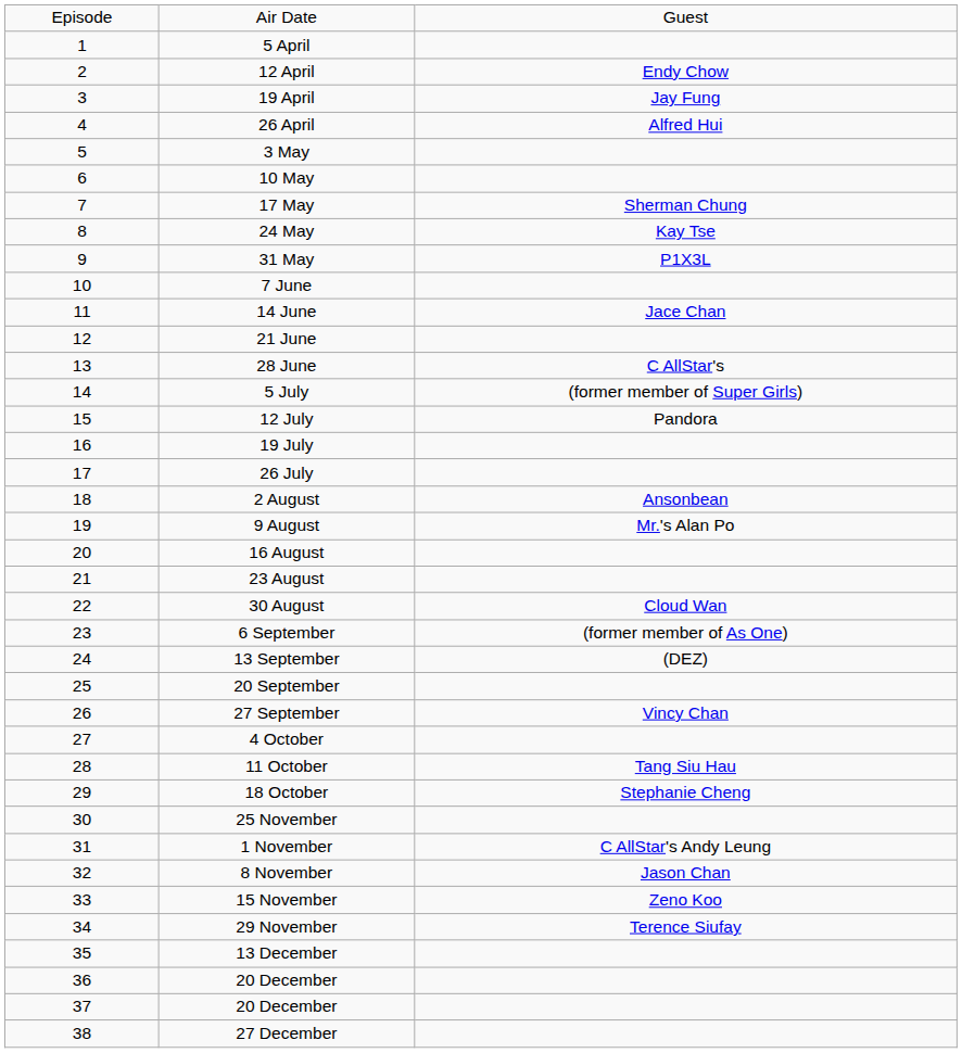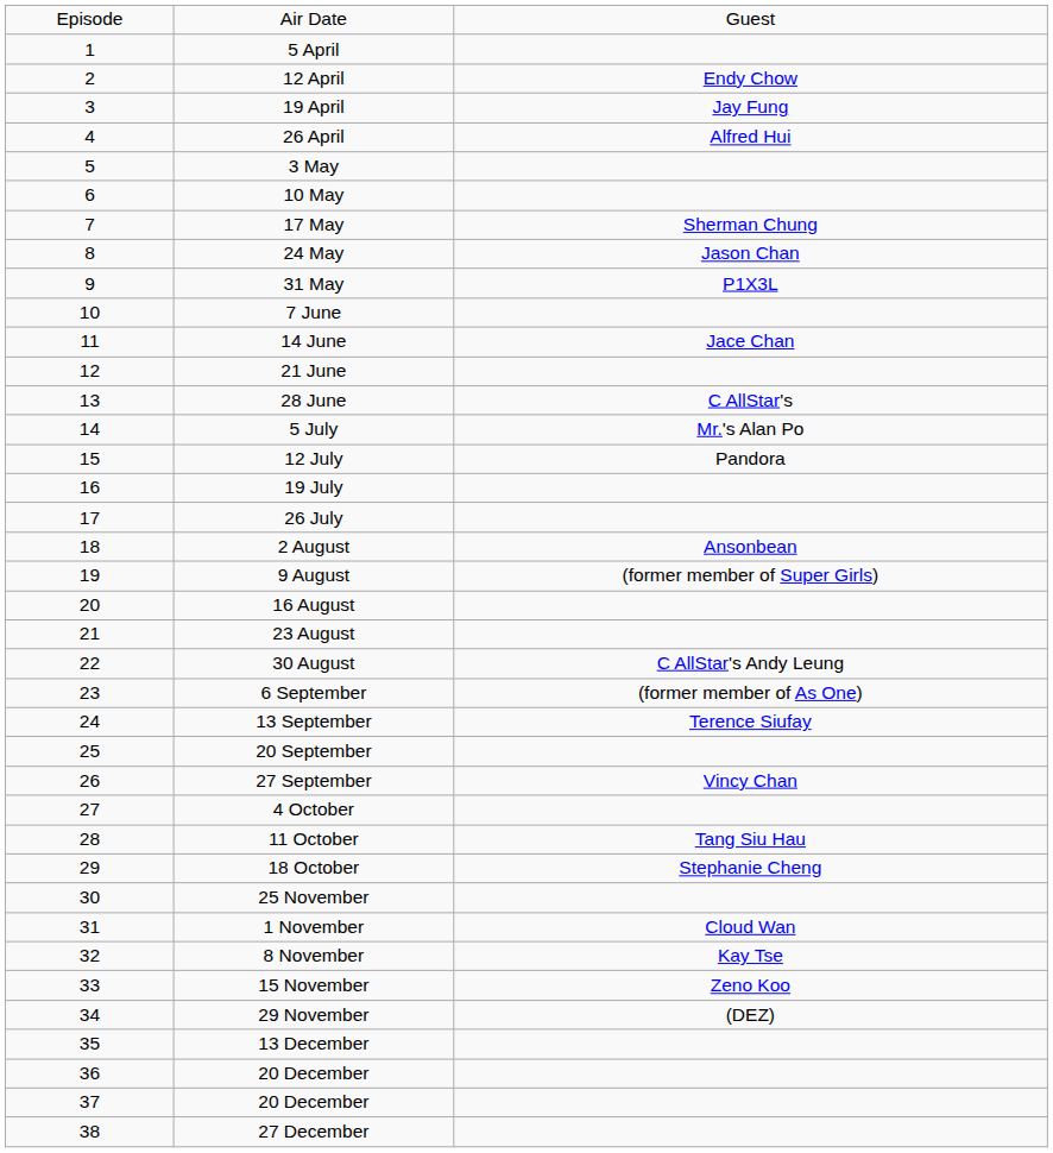24 May | column 3: Kay Tse -> Jason Chan
5 July | column 3: (former member of Super Girls) -> Mr.'s Alan Po
9 August | column 3: Mr.'s Alan Po -> (former member of Super Girls)
30 August | column 3: Cloud Wan -> C AllStar's Andy Leung
13 September | column 3: (DEZ) -> Terence Siufay
1 November | column 3: C AllStar's Andy Leung -> Cloud Wan
8 November | column 3: Jason Chan -> Kay Tse
29 November | column 3: Terence Siufay -> (DEZ)
